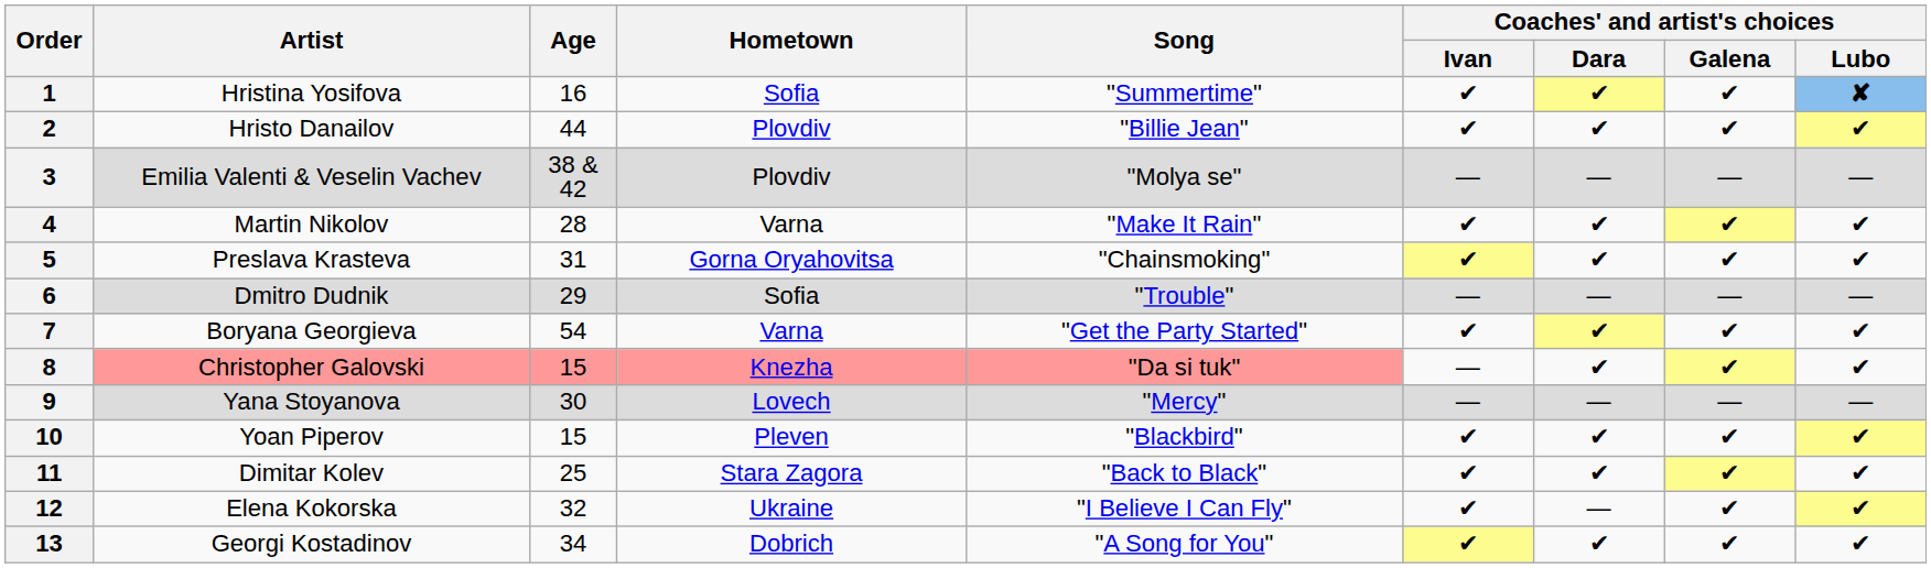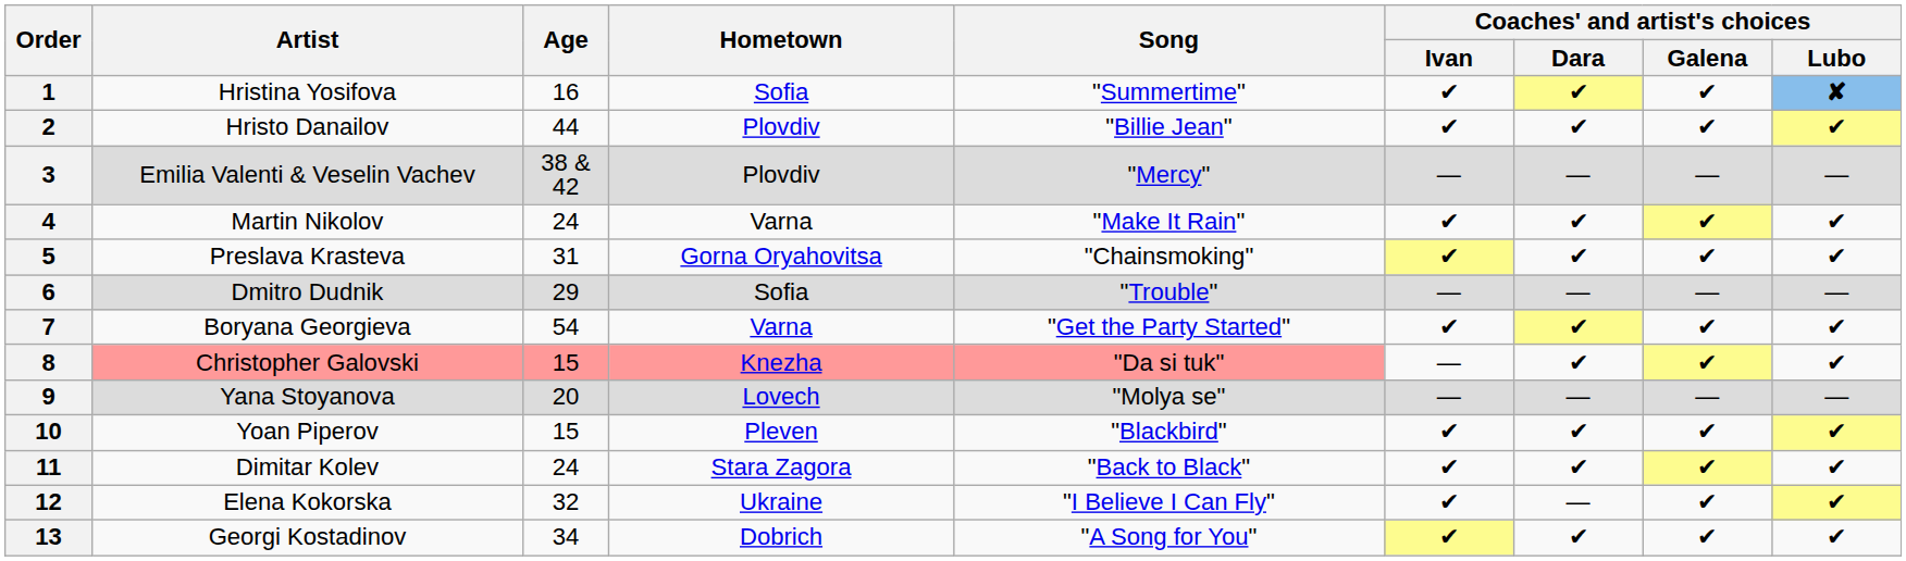3 | Song: "Molya se" -> "Mercy"
4 | Age: 28 -> 24
9 | Age: 30 -> 20
9 | Song: "Mercy" -> "Molya se"
11 | Age: 25 -> 24
